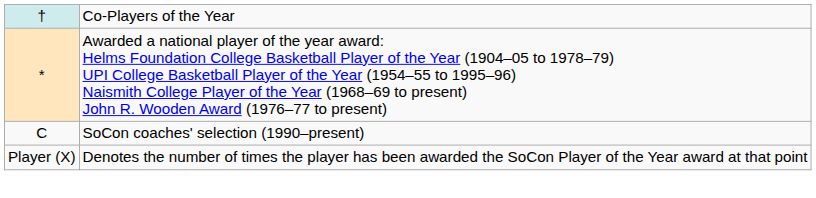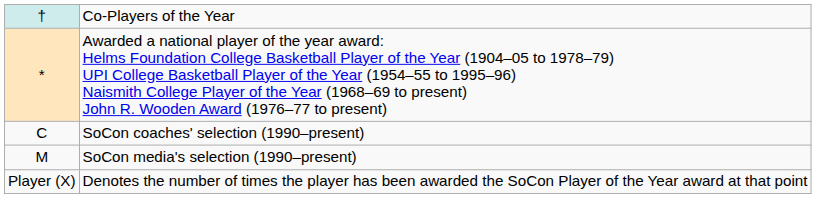+ row: M | SoCon media's selection (1990–present)
